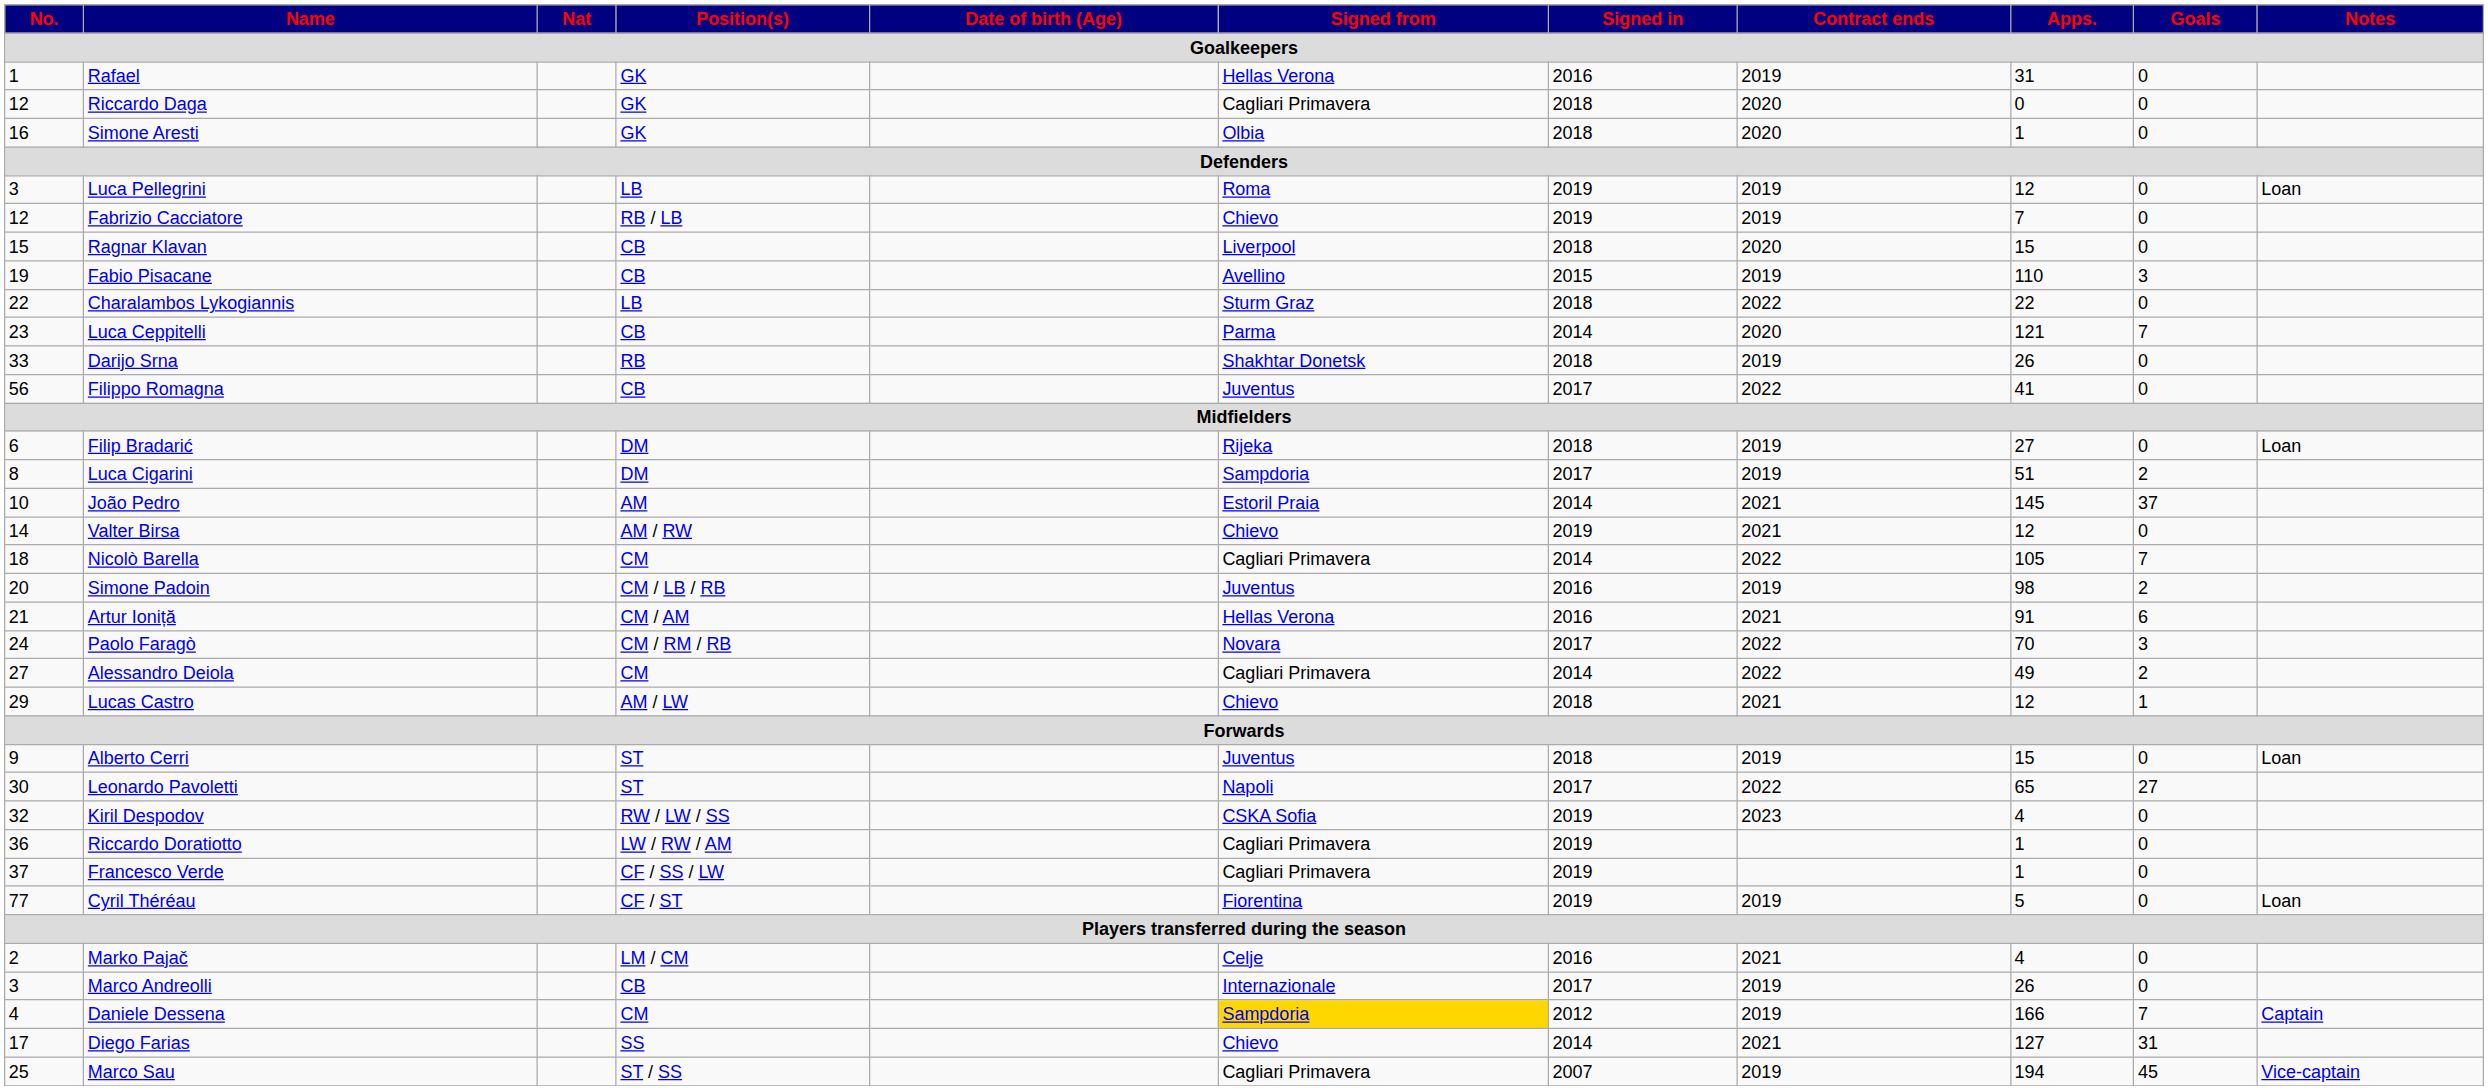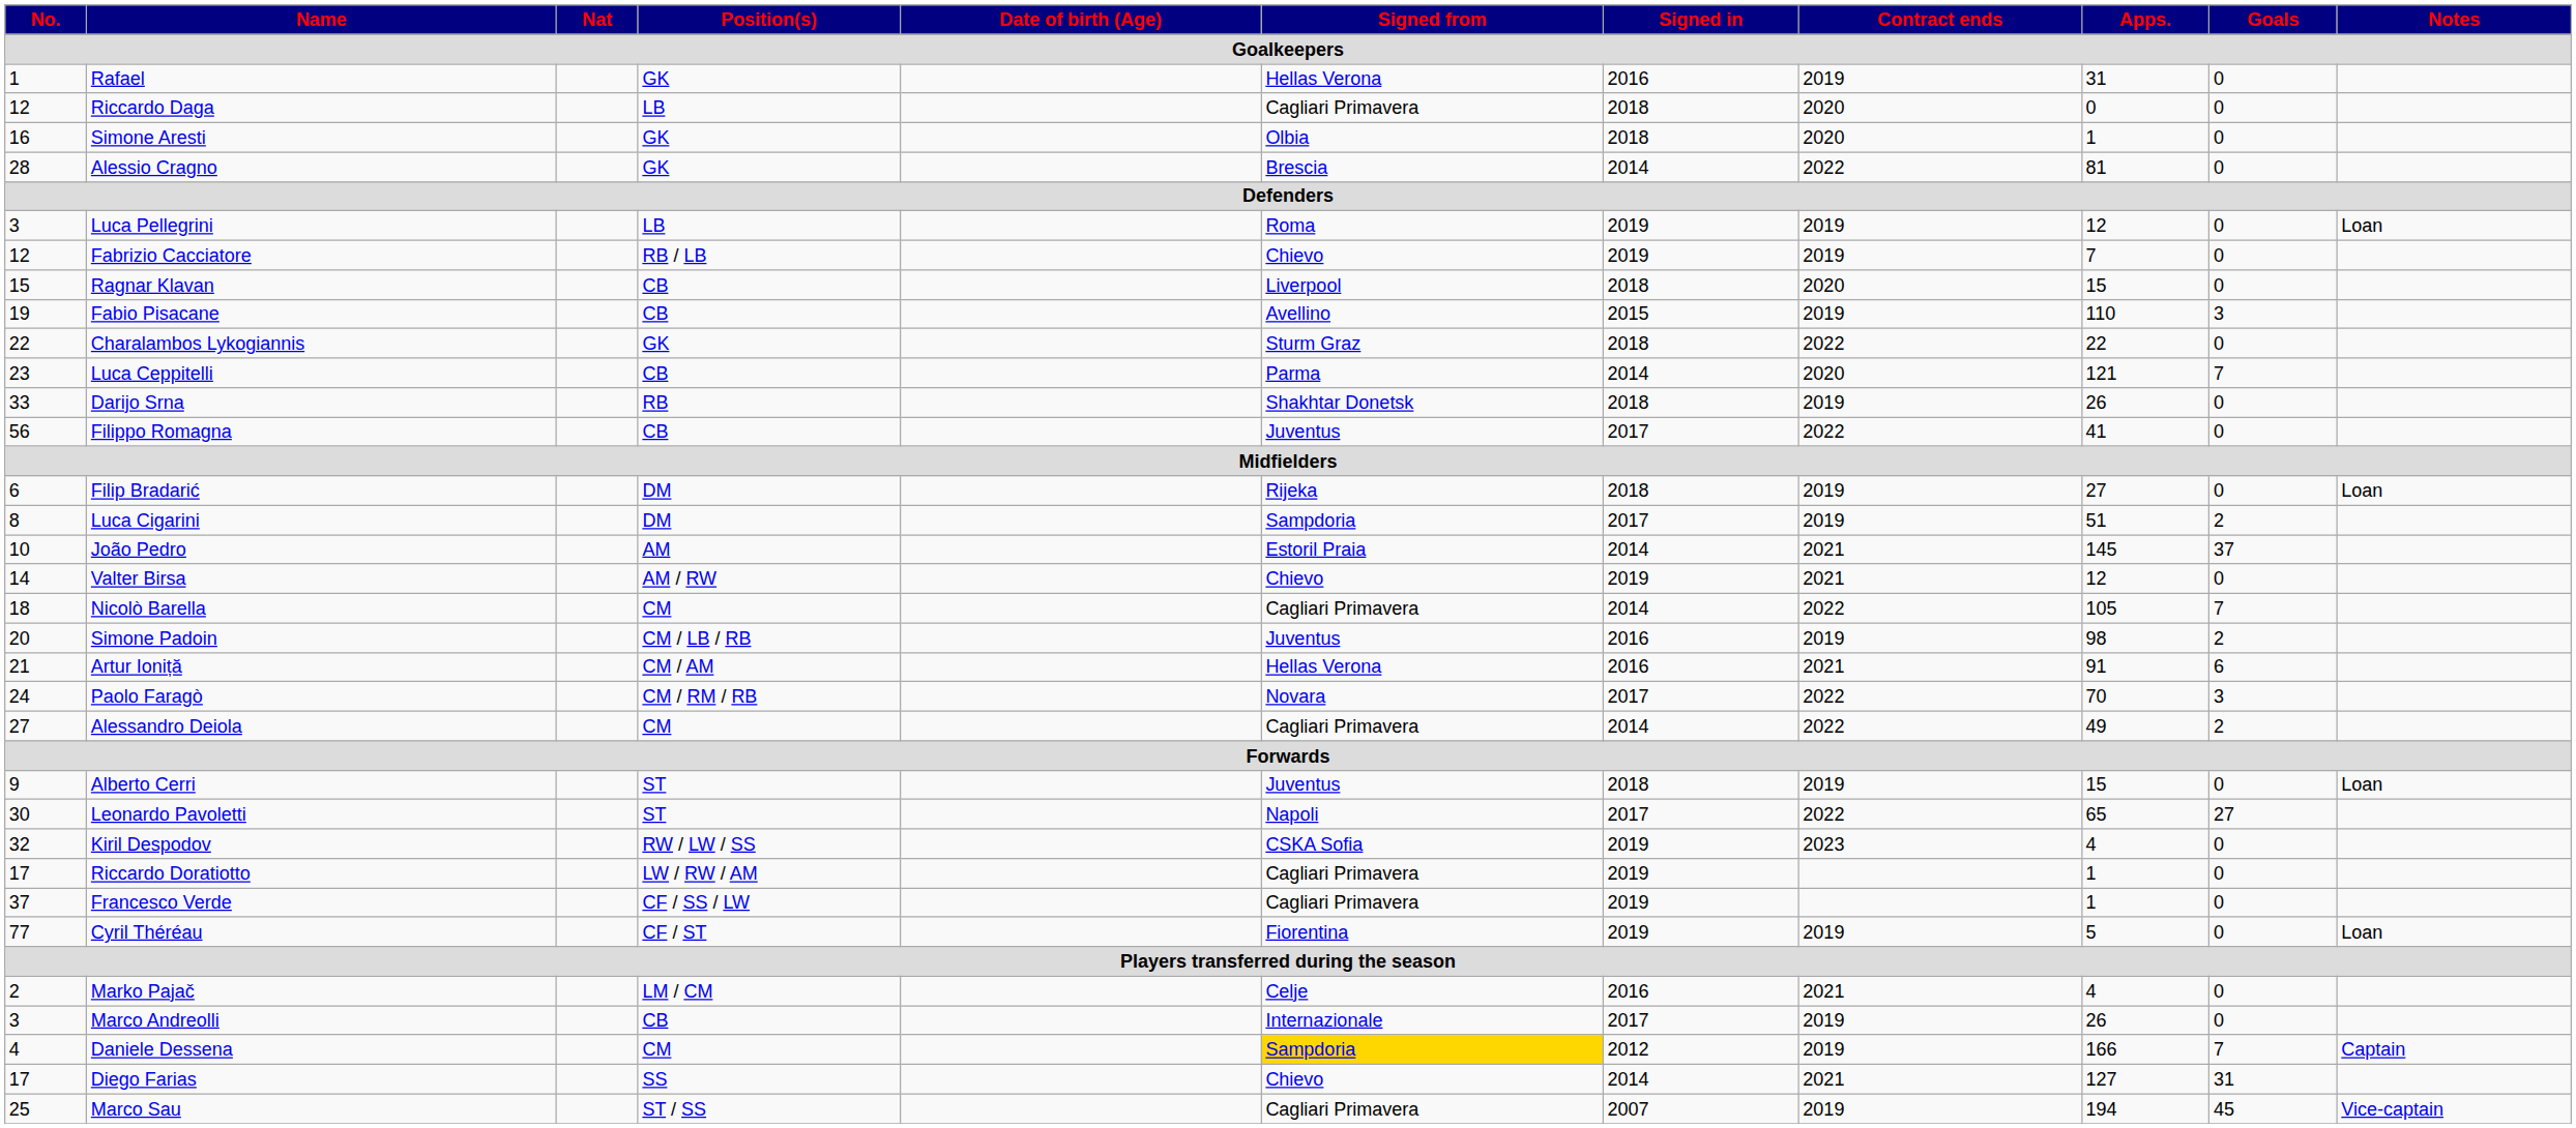Riccardo Daga | Position(s): GK -> LB
+ row: 28 | Alessio Cragno | GK | Brescia | 2014 | 2022 | 81 | 0
Charalambos Lykogiannis | Position(s): LB -> GK
- row: 29 | Lucas Castro | AM / LW | Chievo | 2018 | 2021 | 12 | 1
Riccardo Doratiotto | No.: 36 -> 17
